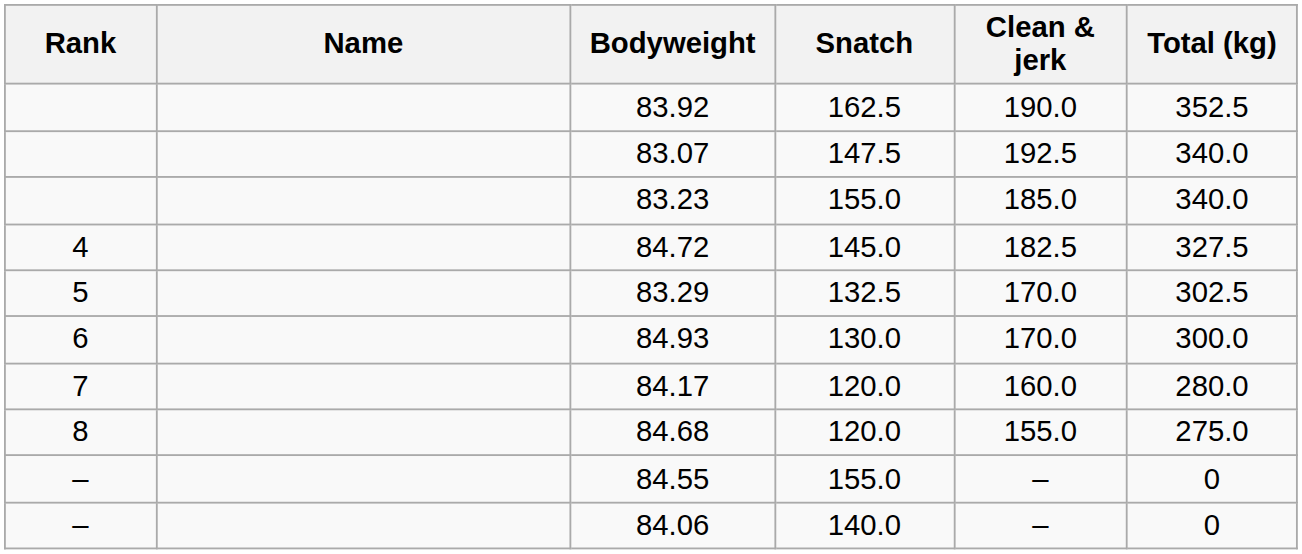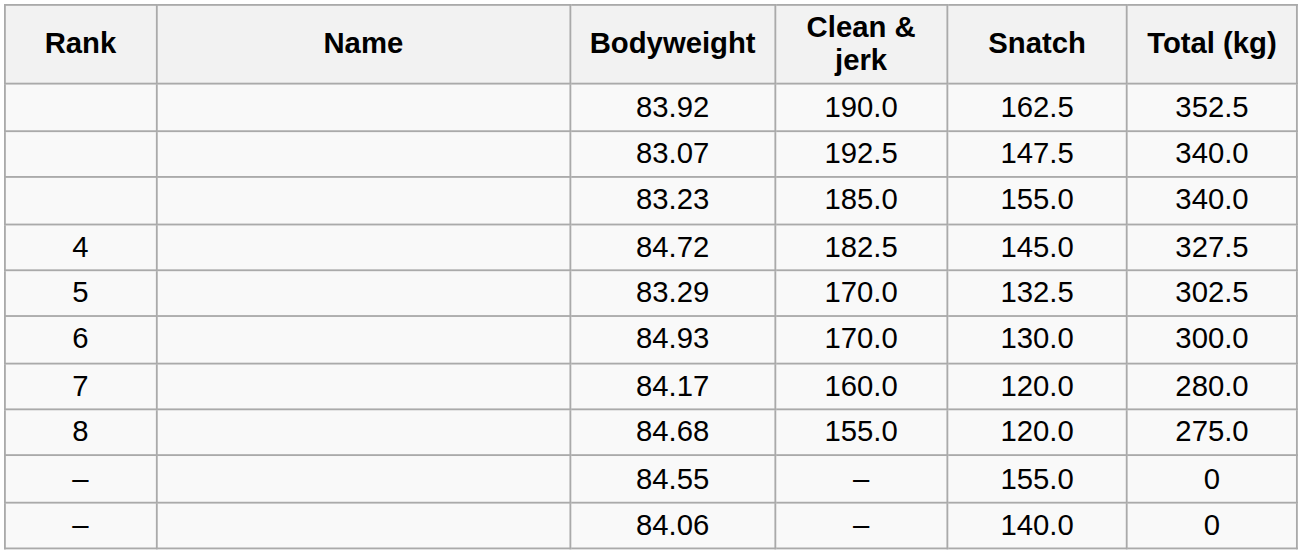columns swapped: Snatch <-> Clean & jerk
